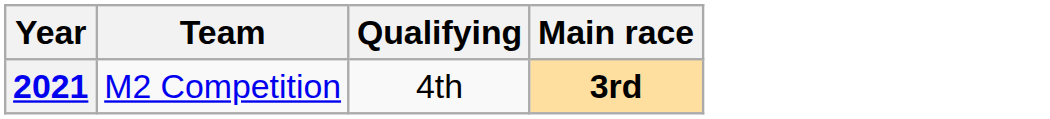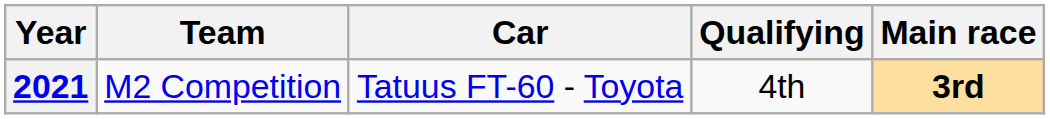+ column: Car | Tatuus FT-60 - Toyota
